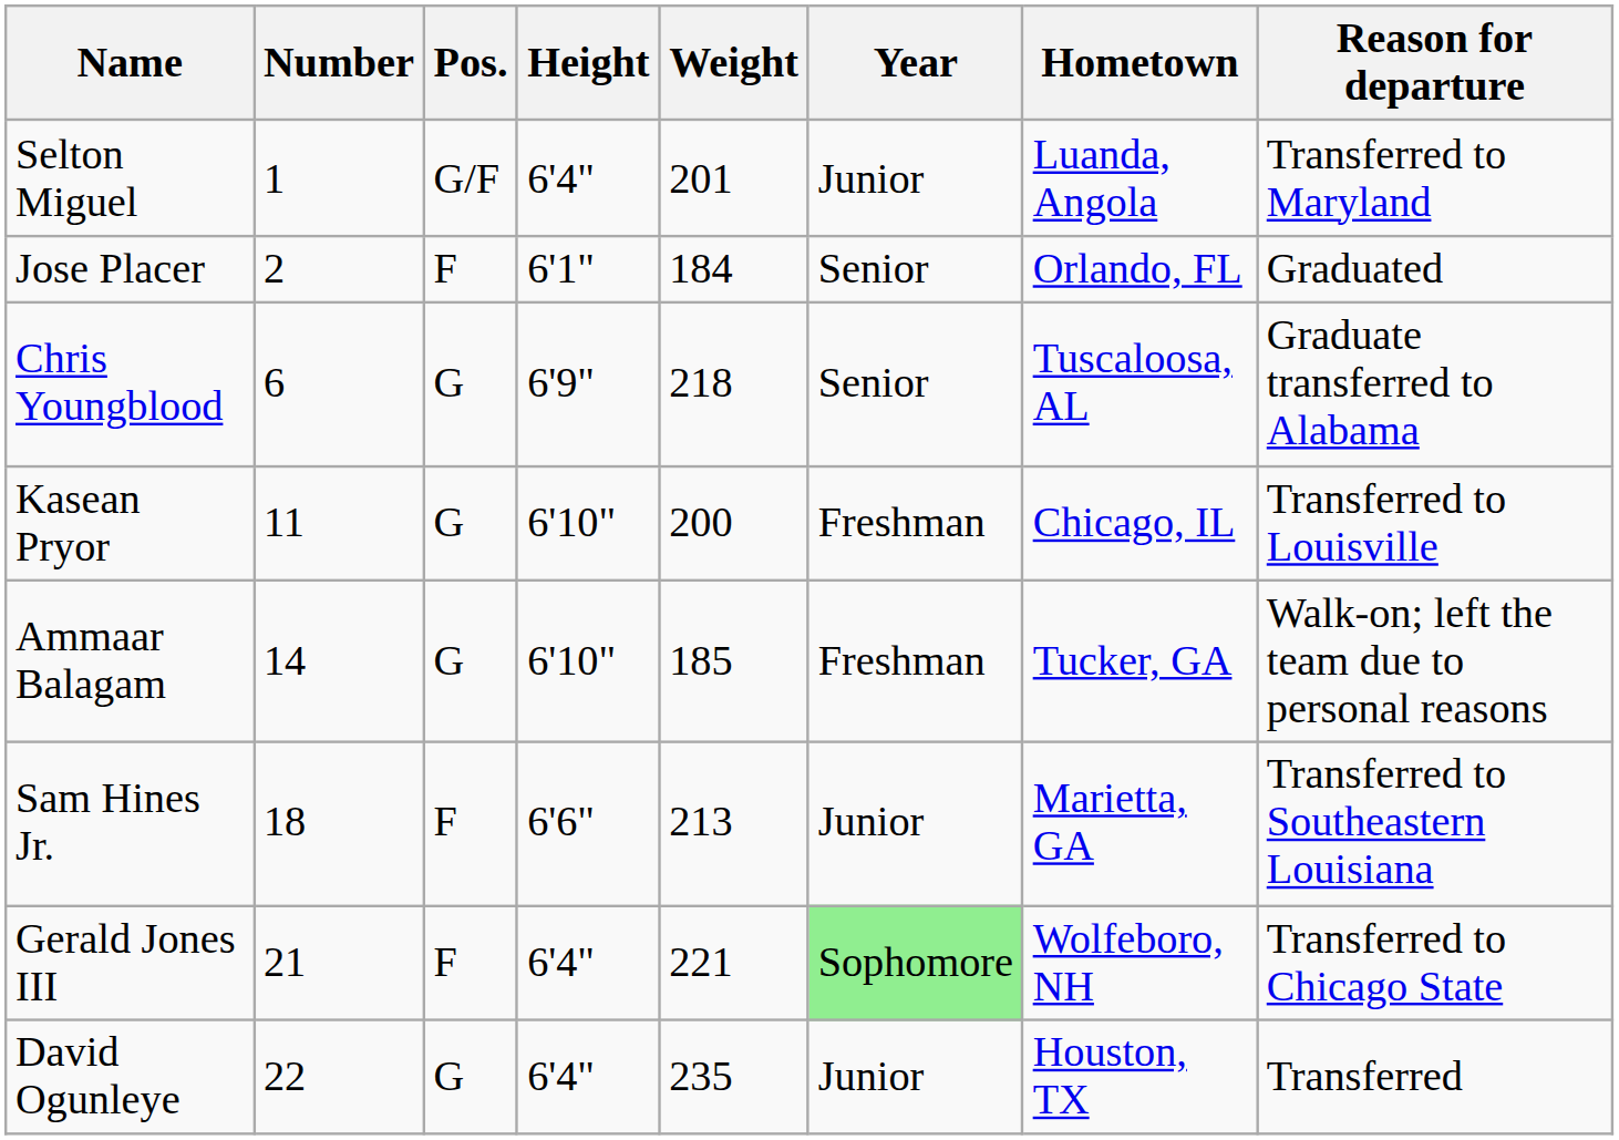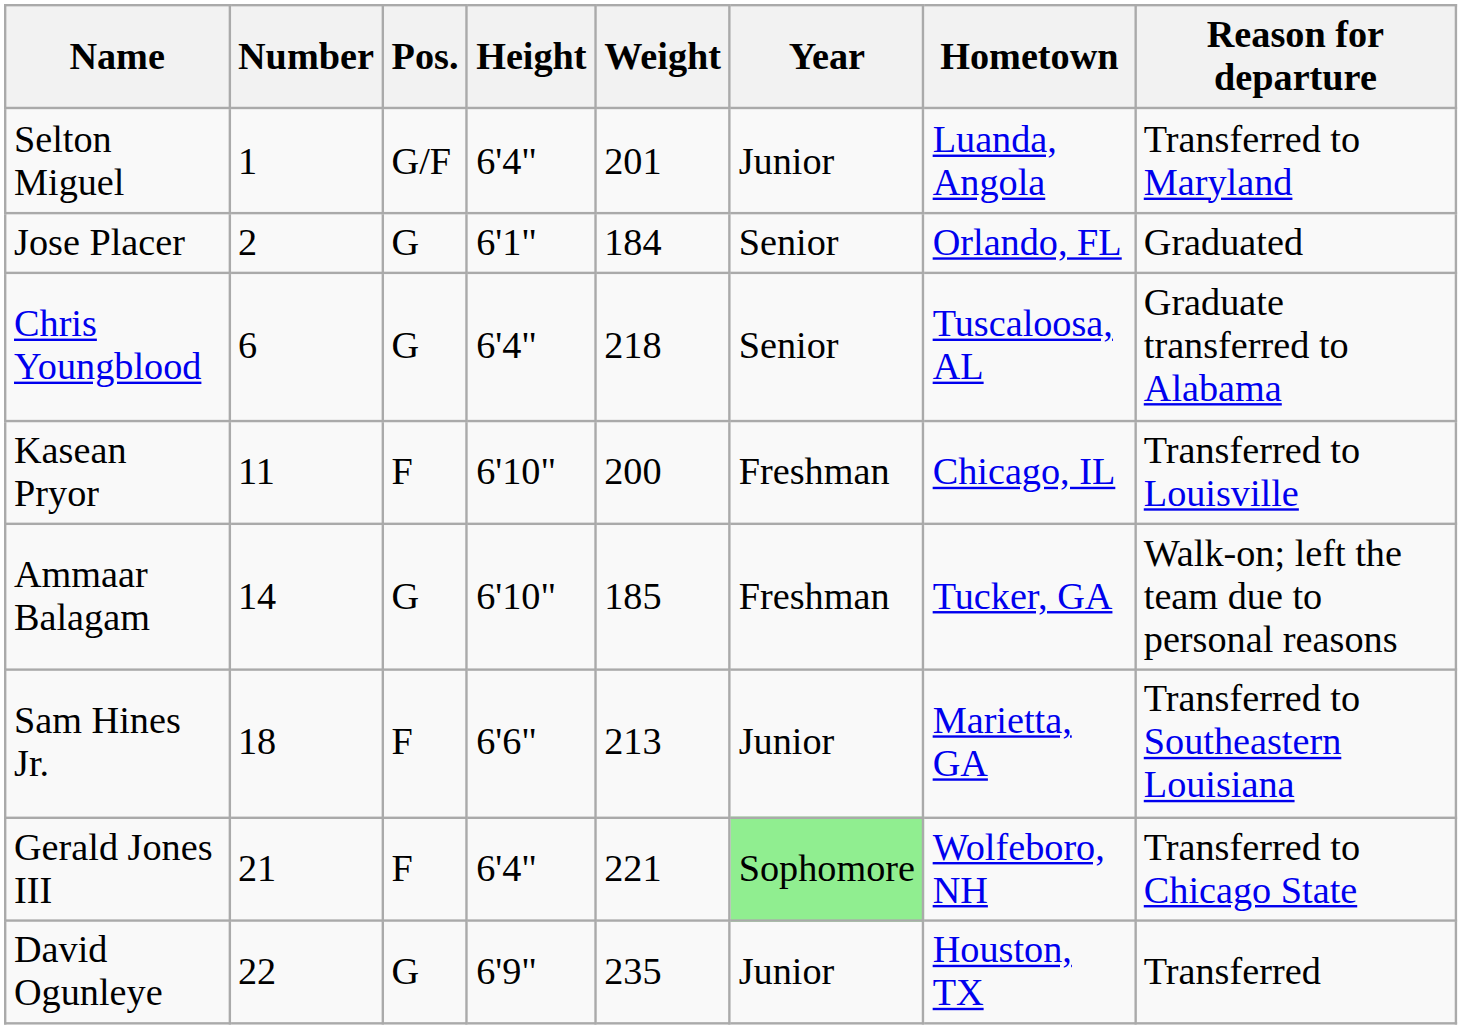Jose Placer | Pos.: F -> G
Chris Youngblood | Height: 6'9" -> 6'4"
Kasean Pryor | Pos.: G -> F
David Ogunleye | Height: 6'4" -> 6'9"
